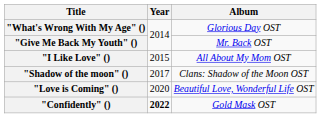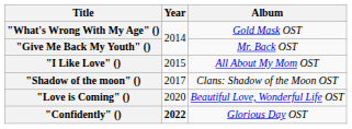"What's Wrong With My Age" () | Album: Glorious Day OST -> Gold Mask OST
"Confidently" () | Album: Gold Mask OST -> Glorious Day OST
